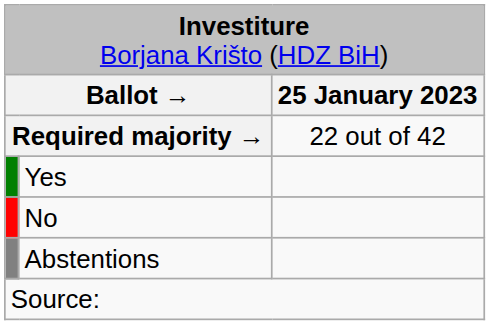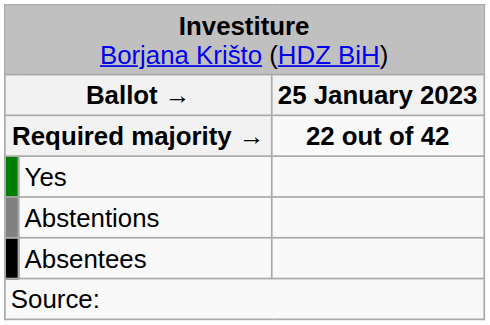Required majority → | column 3: normal -> bold
- row: No
+ row: Absentees
